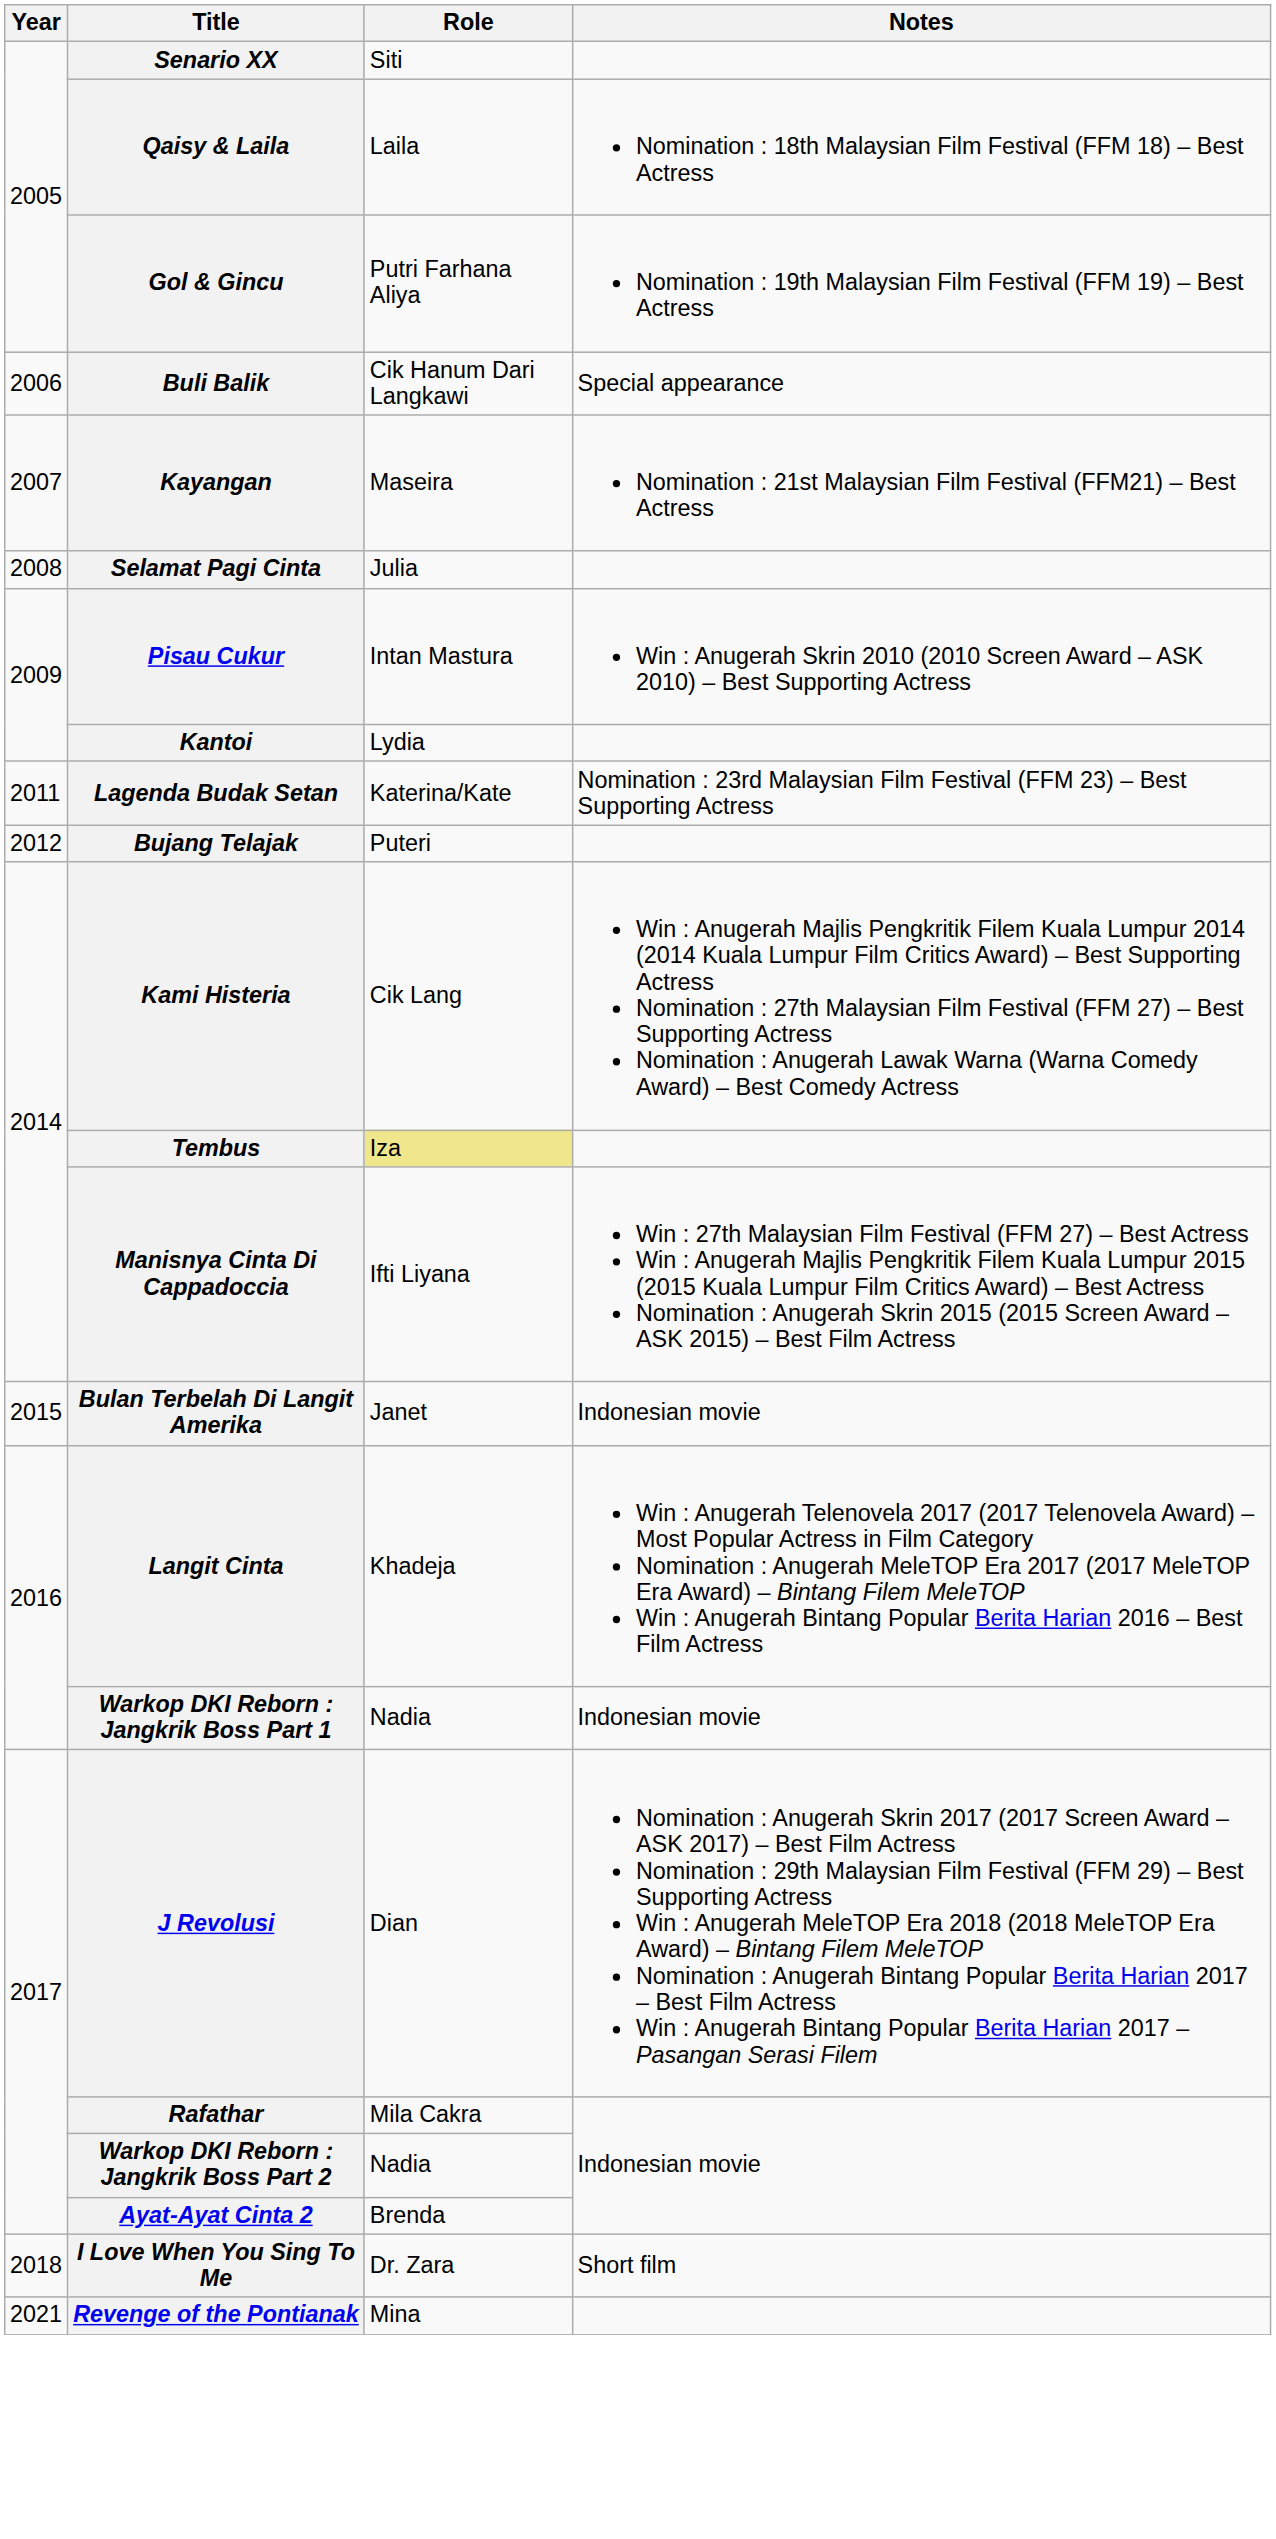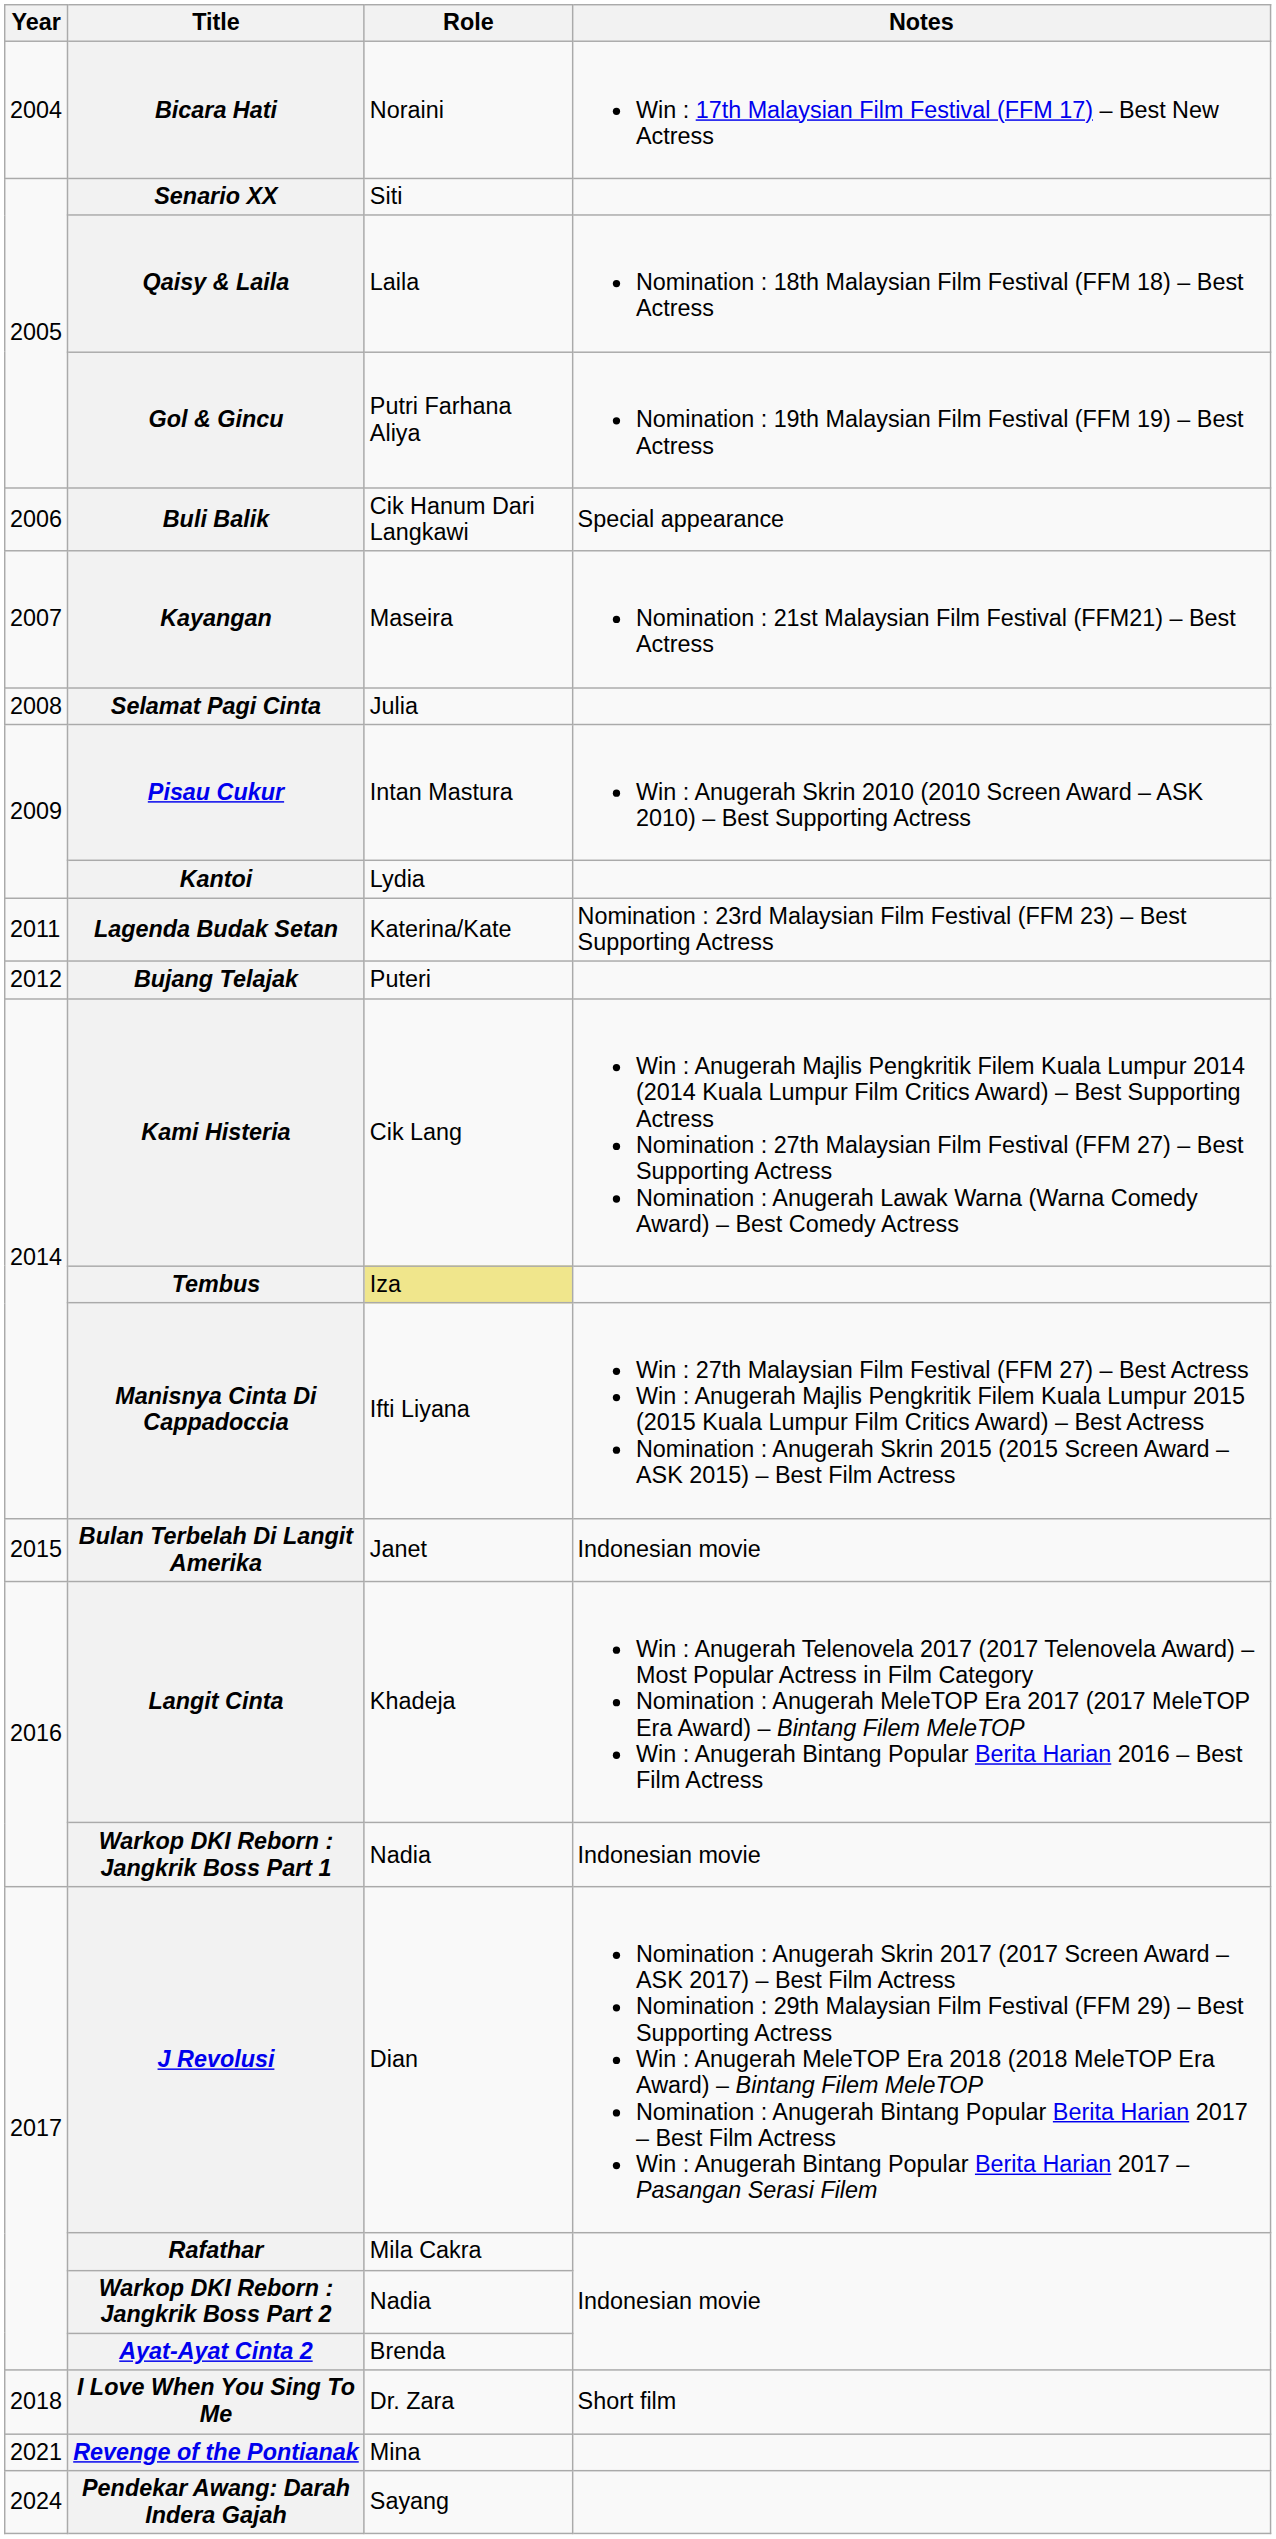+ row: 2004 | Bicara Hati | Noraini | Win : 17th Malaysian Film Festival (FFM 17) – Best New Actress
+ row: 2024 | Pendekar Awang: Darah Indera Gajah | Sayang
